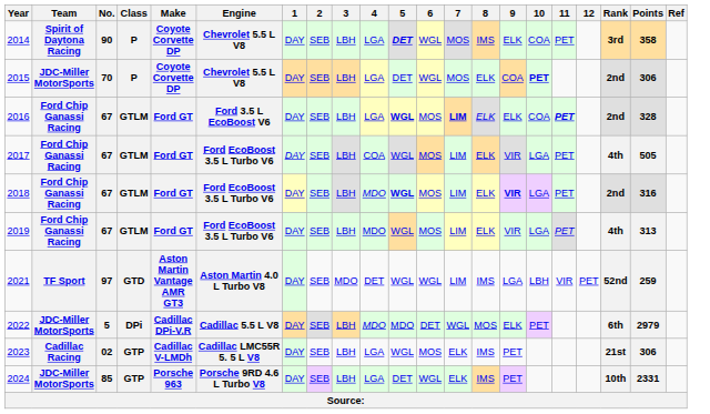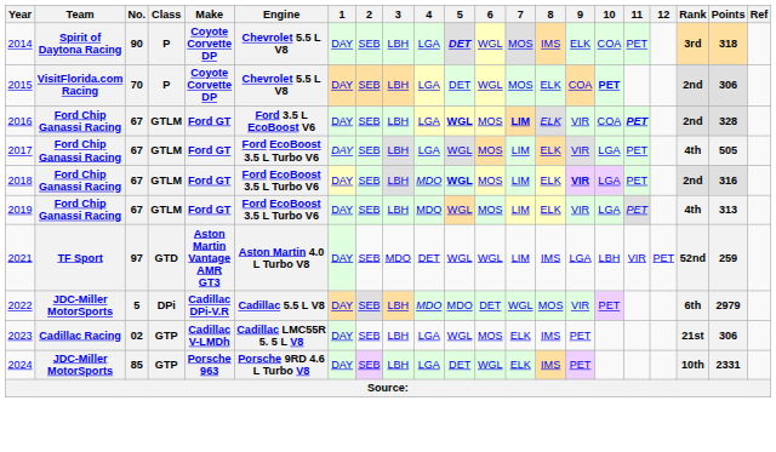2014 | Points: 358 -> 318
2015 | Team: JDC-Miller MotorSports -> VisitFlorida.com Racing
2016 | 9: ELK -> VIR
2017 | 4: COA -> LGA
2022 | 9: ELK -> VIR
